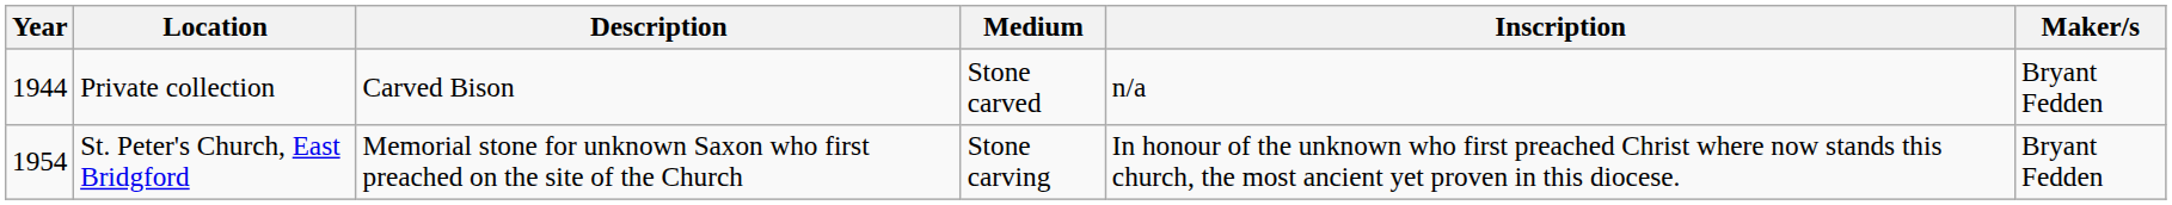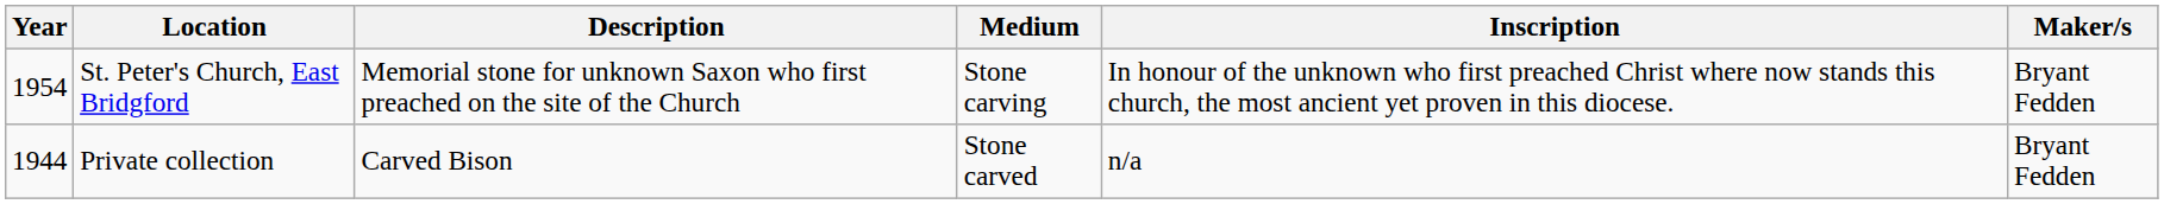rows swapped: Private collection <-> St. Peter's Church, East Bridgford
